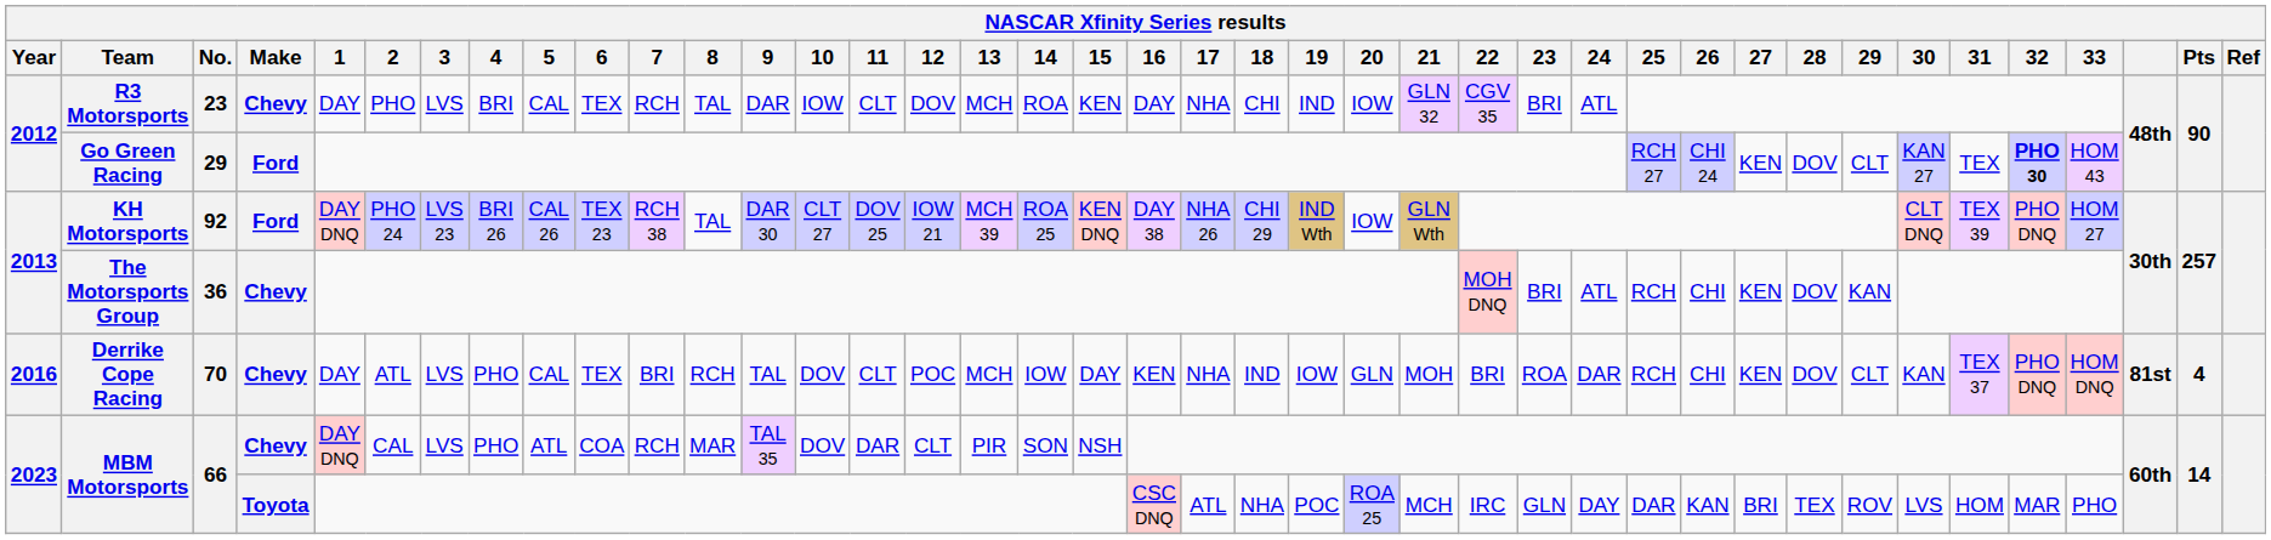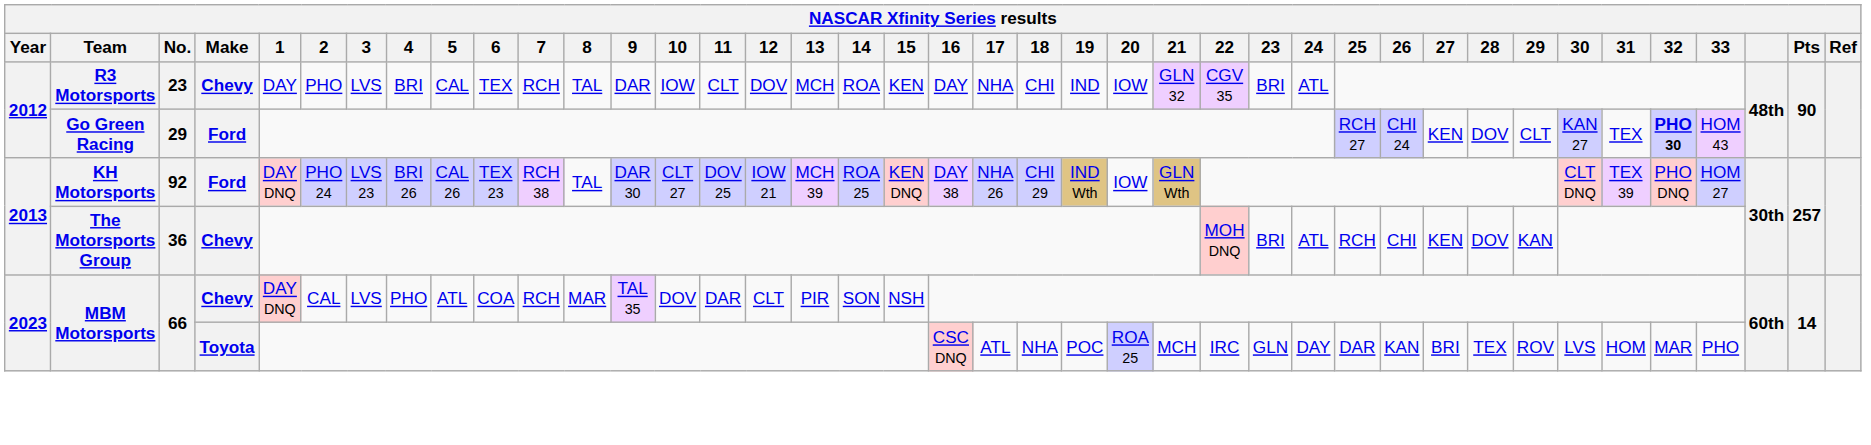- row: 2016 | Derrike Cope Racing | 70 | Chevy | DAY | ATL | LVS | PHO | CAL | TEX | BRI | RCH | TAL | DOV | CLT | POC | MCH | IOW | DAY | KEN | NHA | IND | IOW | GLN | MOH | BRI | ROA | DAR | RCH | CHI | KEN | DOV | CLT | KAN | TEX 37 | PHO DNQ | HOM DNQ | 81st | 4
